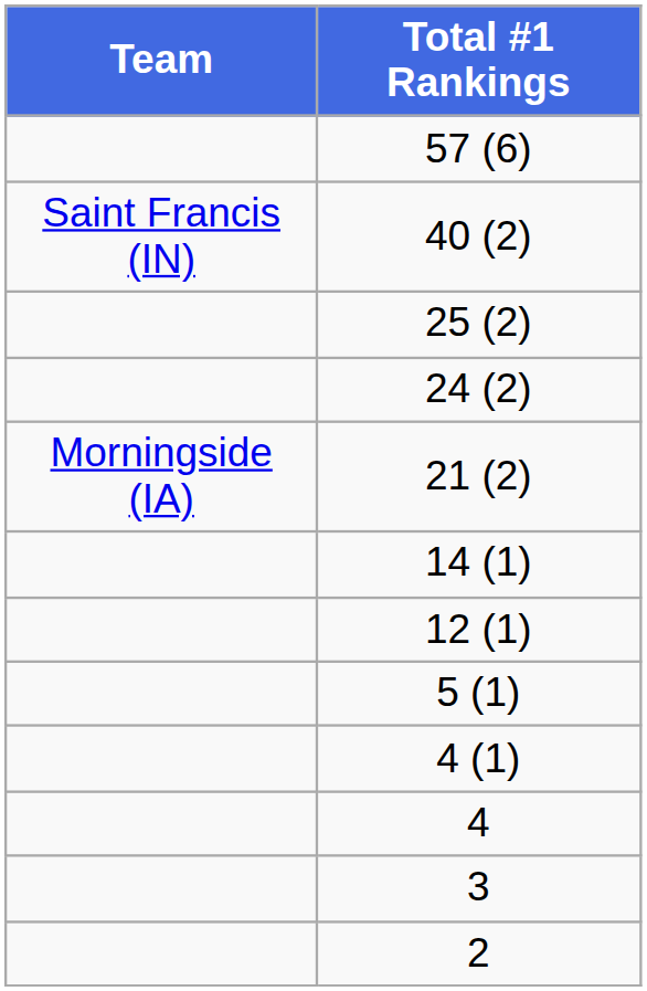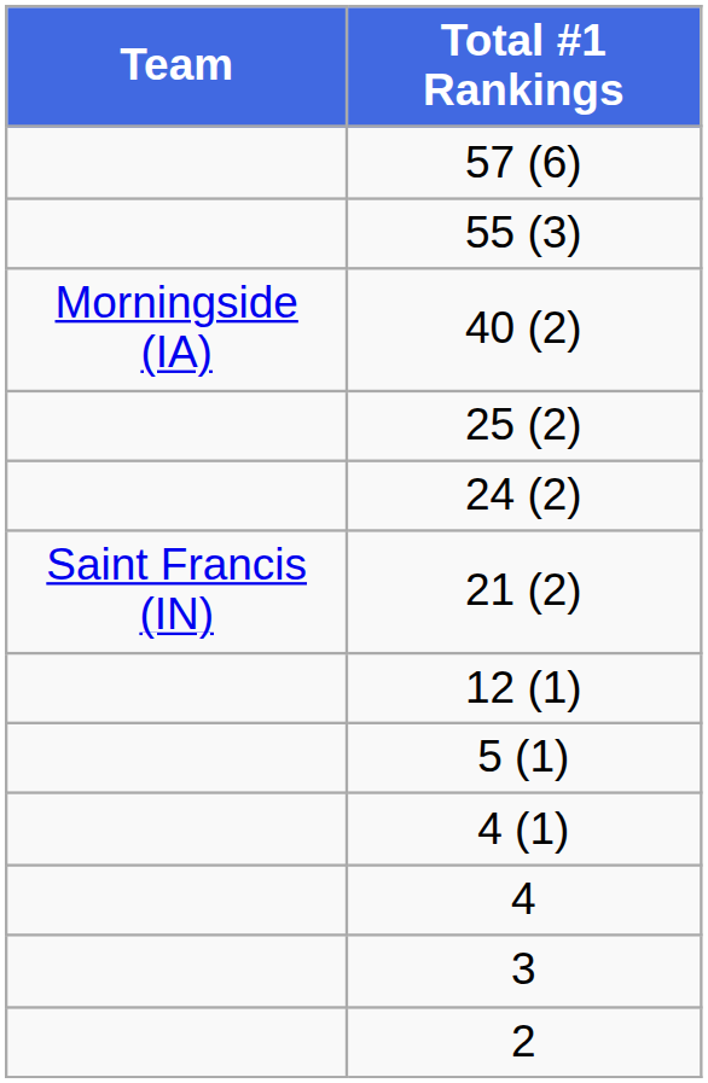+ row: 55 (3)
40 (2) | Team: Saint Francis (IN) -> Morningside (IA)
21 (2) | Team: Morningside (IA) -> Saint Francis (IN)
- row: 14 (1)
